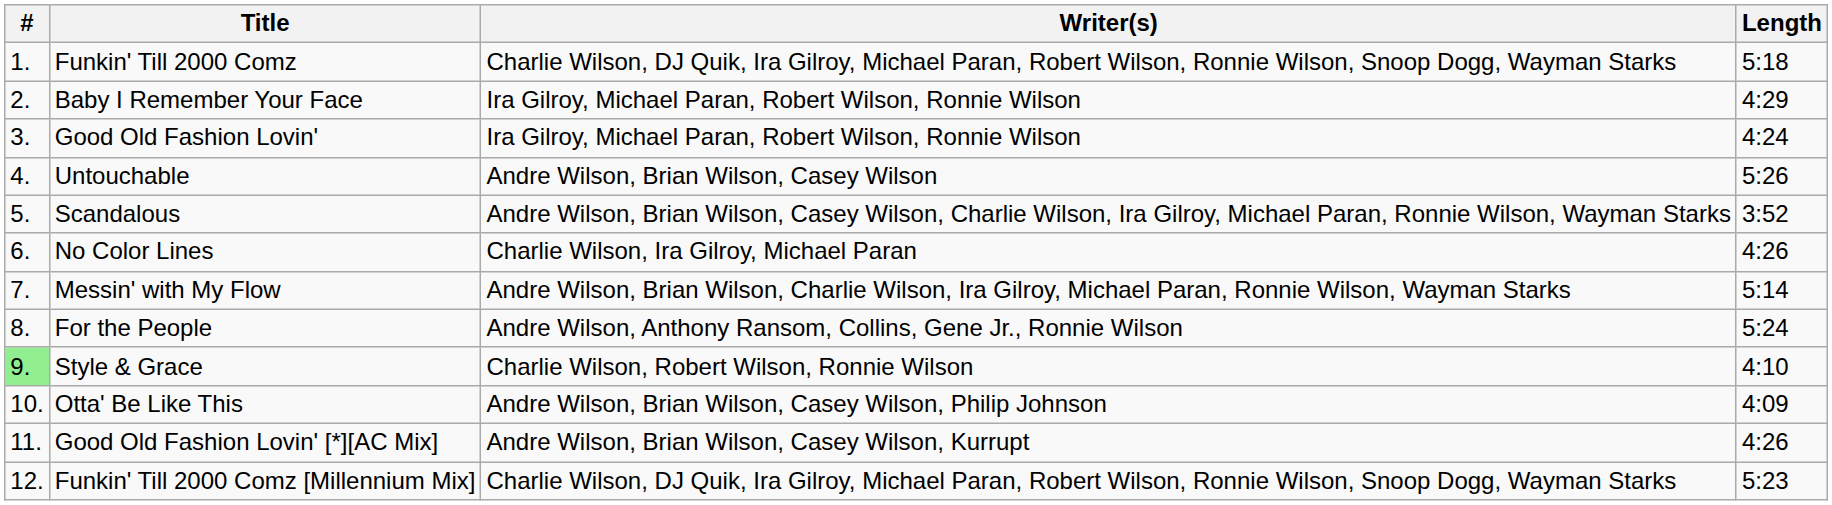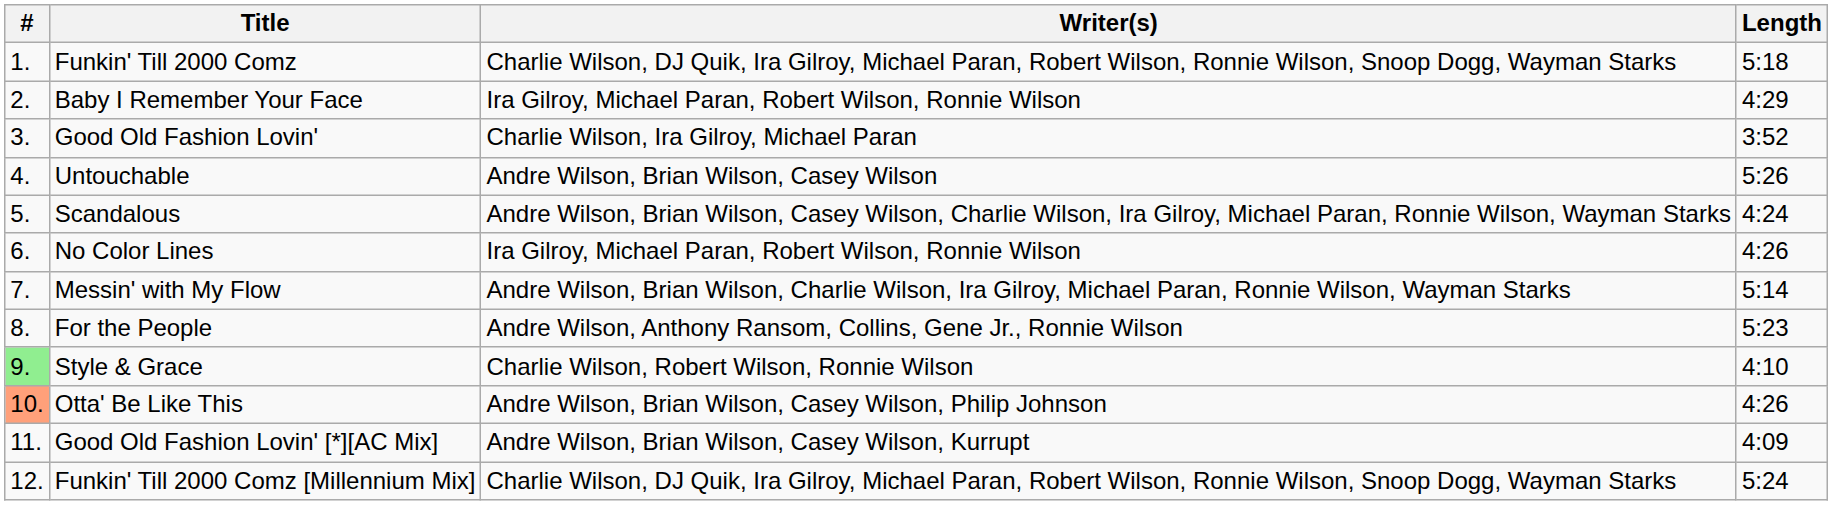Good Old Fashion Lovin' | Writer(s): Ira Gilroy, Michael Paran, Robert Wilson, Ronnie Wilson -> Charlie Wilson, Ira Gilroy, Michael Paran
Good Old Fashion Lovin' | Length: 4:24 -> 3:52
Scandalous | Length: 3:52 -> 4:24
No Color Lines | Writer(s): Charlie Wilson, Ira Gilroy, Michael Paran -> Ira Gilroy, Michael Paran, Robert Wilson, Ronnie Wilson
For the People | Length: 5:24 -> 5:23
Otta' Be Like This | #: no background -> lightsalmon background
Otta' Be Like This | Length: 4:09 -> 4:26
Good Old Fashion Lovin' [*][AC Mix] | Length: 4:26 -> 4:09
Funkin' Till 2000 Comz [Millennium Mix] | Length: 5:23 -> 5:24
